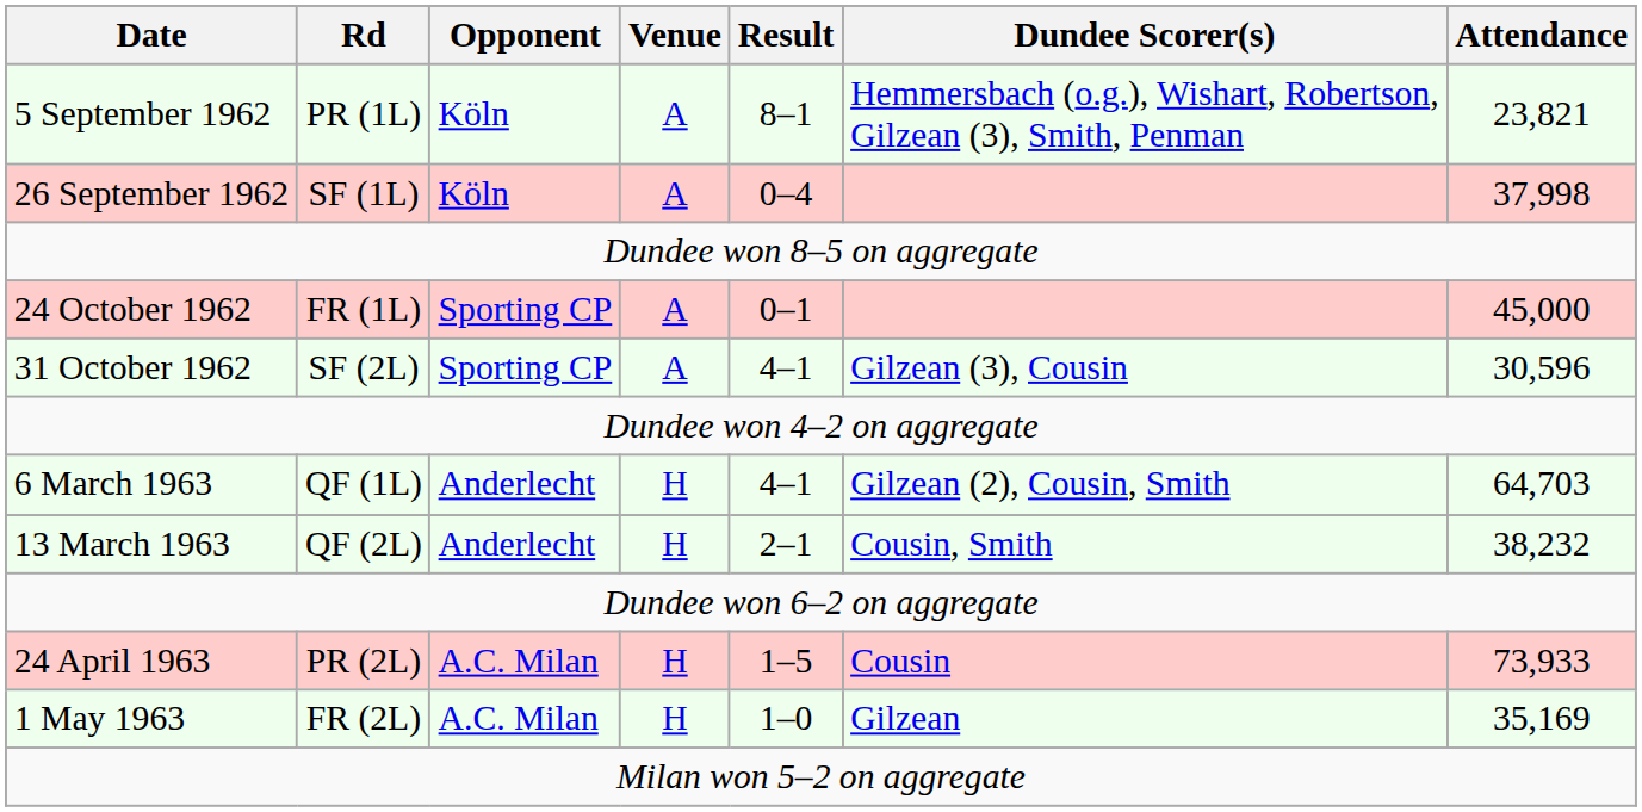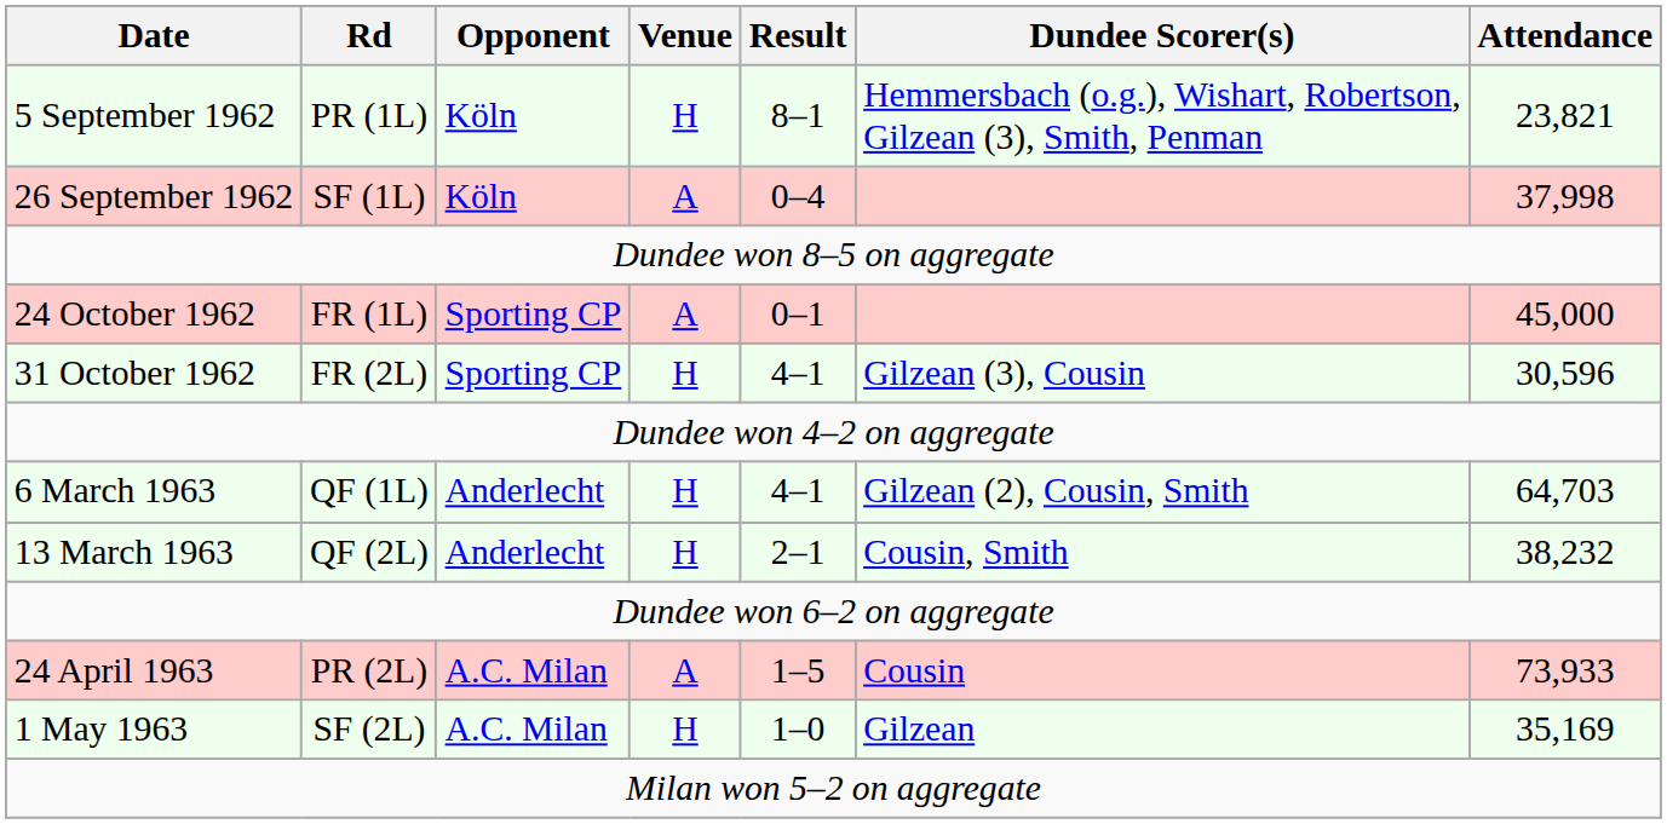5 September 1962 | Venue: A -> H
31 October 1962 | Rd: SF (2L) -> FR (2L)
31 October 1962 | Venue: A -> H
24 April 1963 | Venue: H -> A
1 May 1963 | Rd: FR (2L) -> SF (2L)
